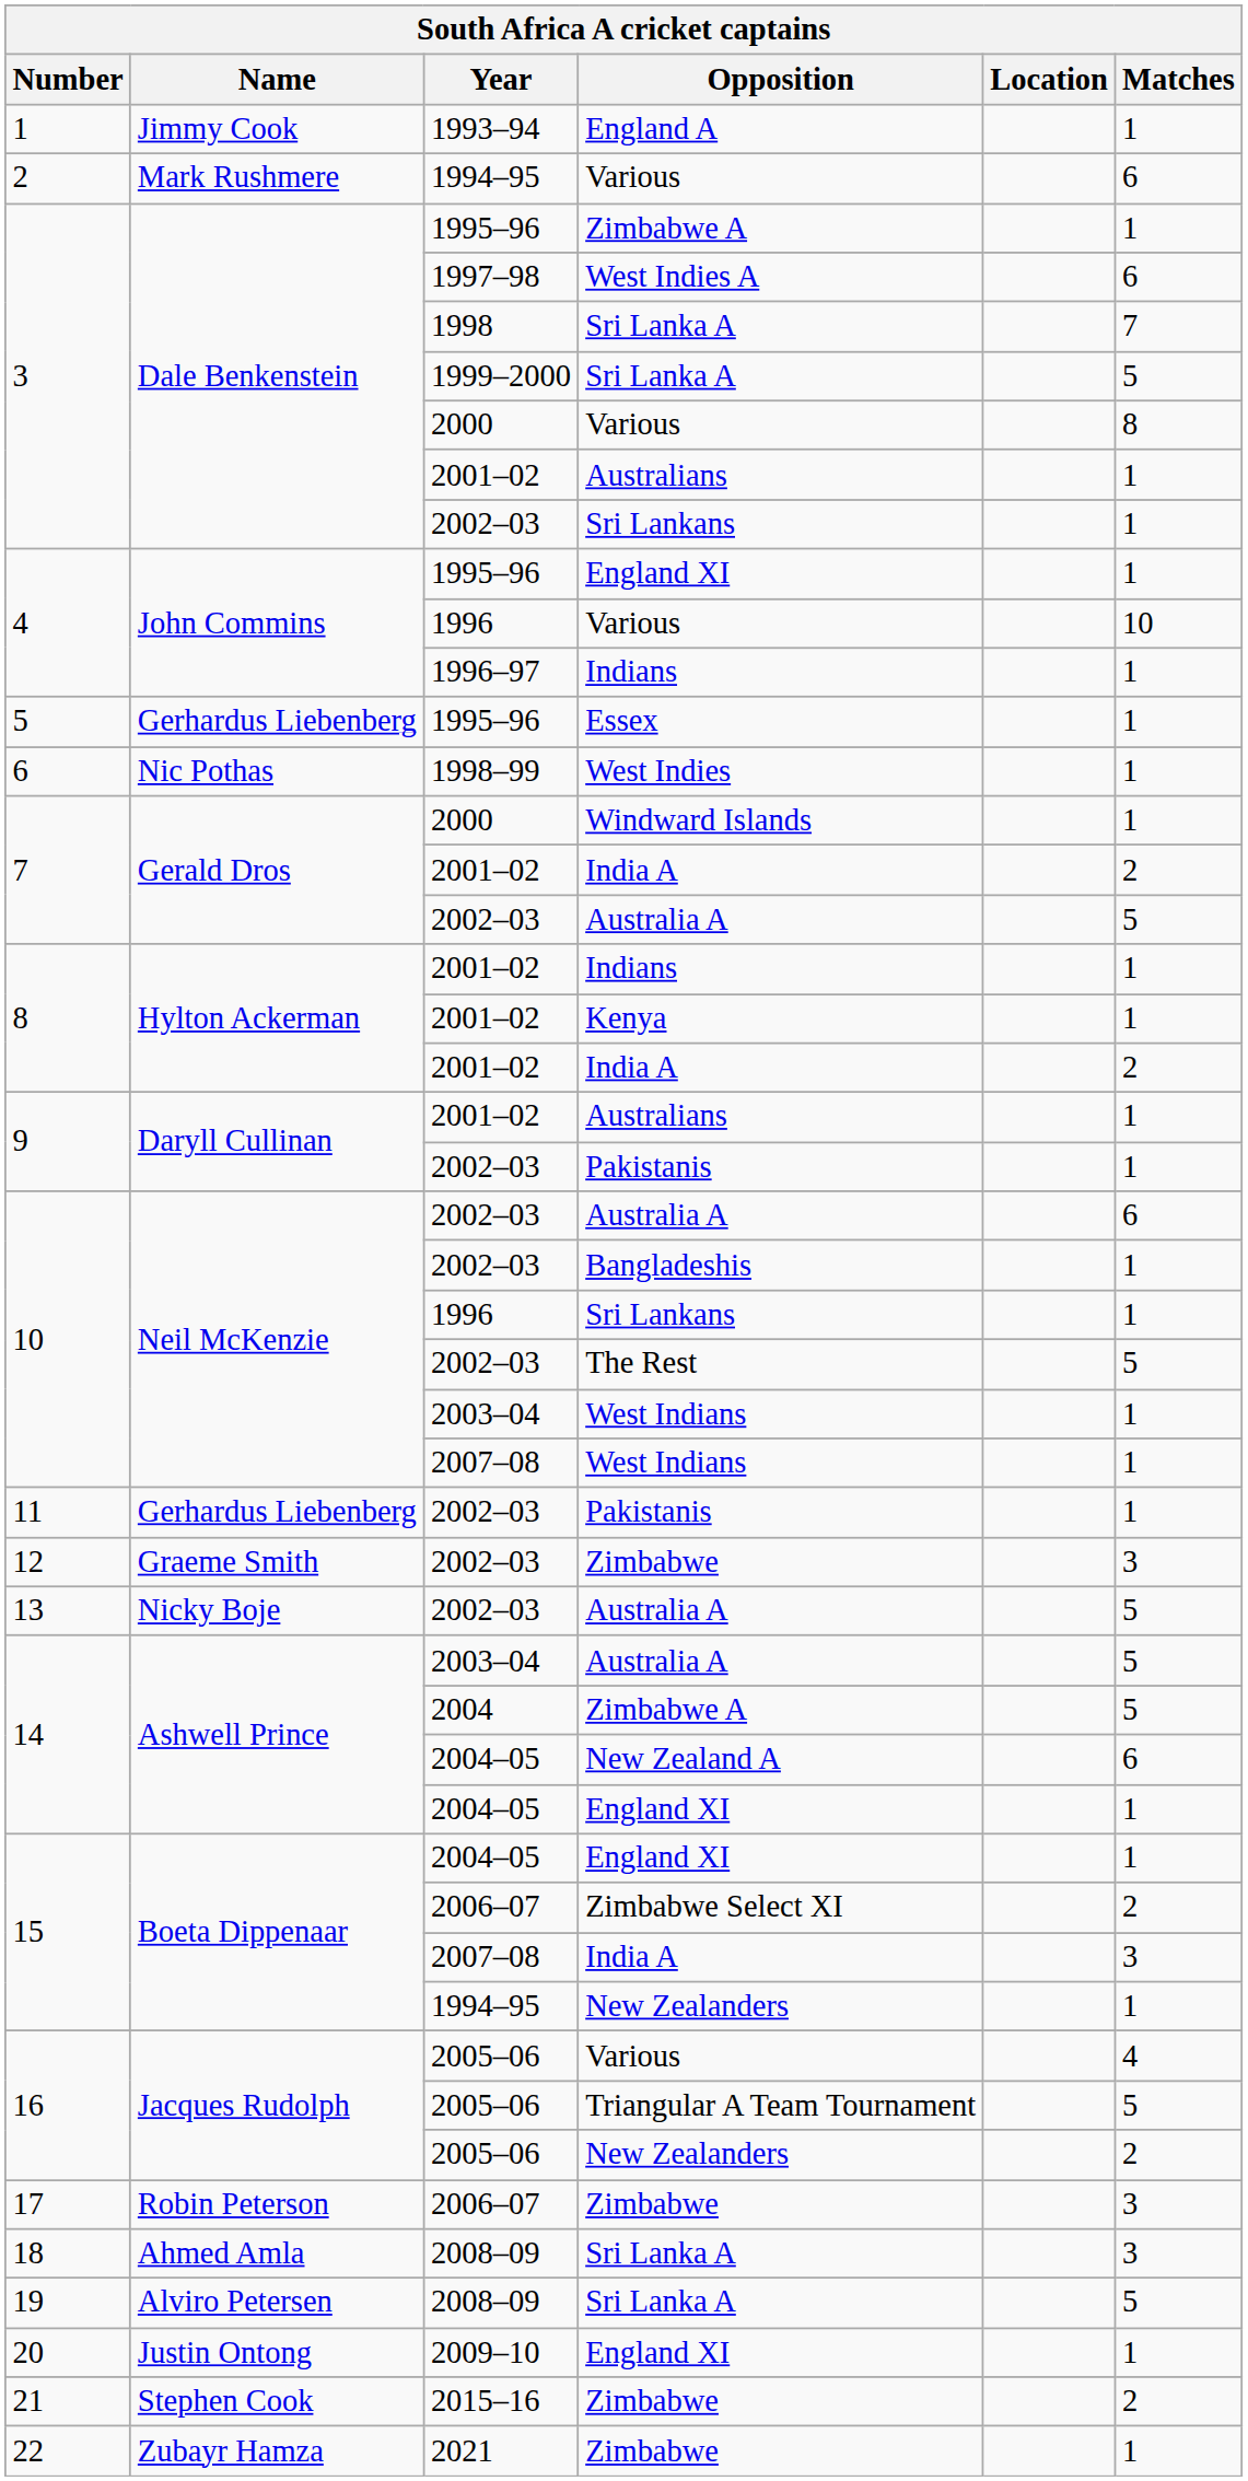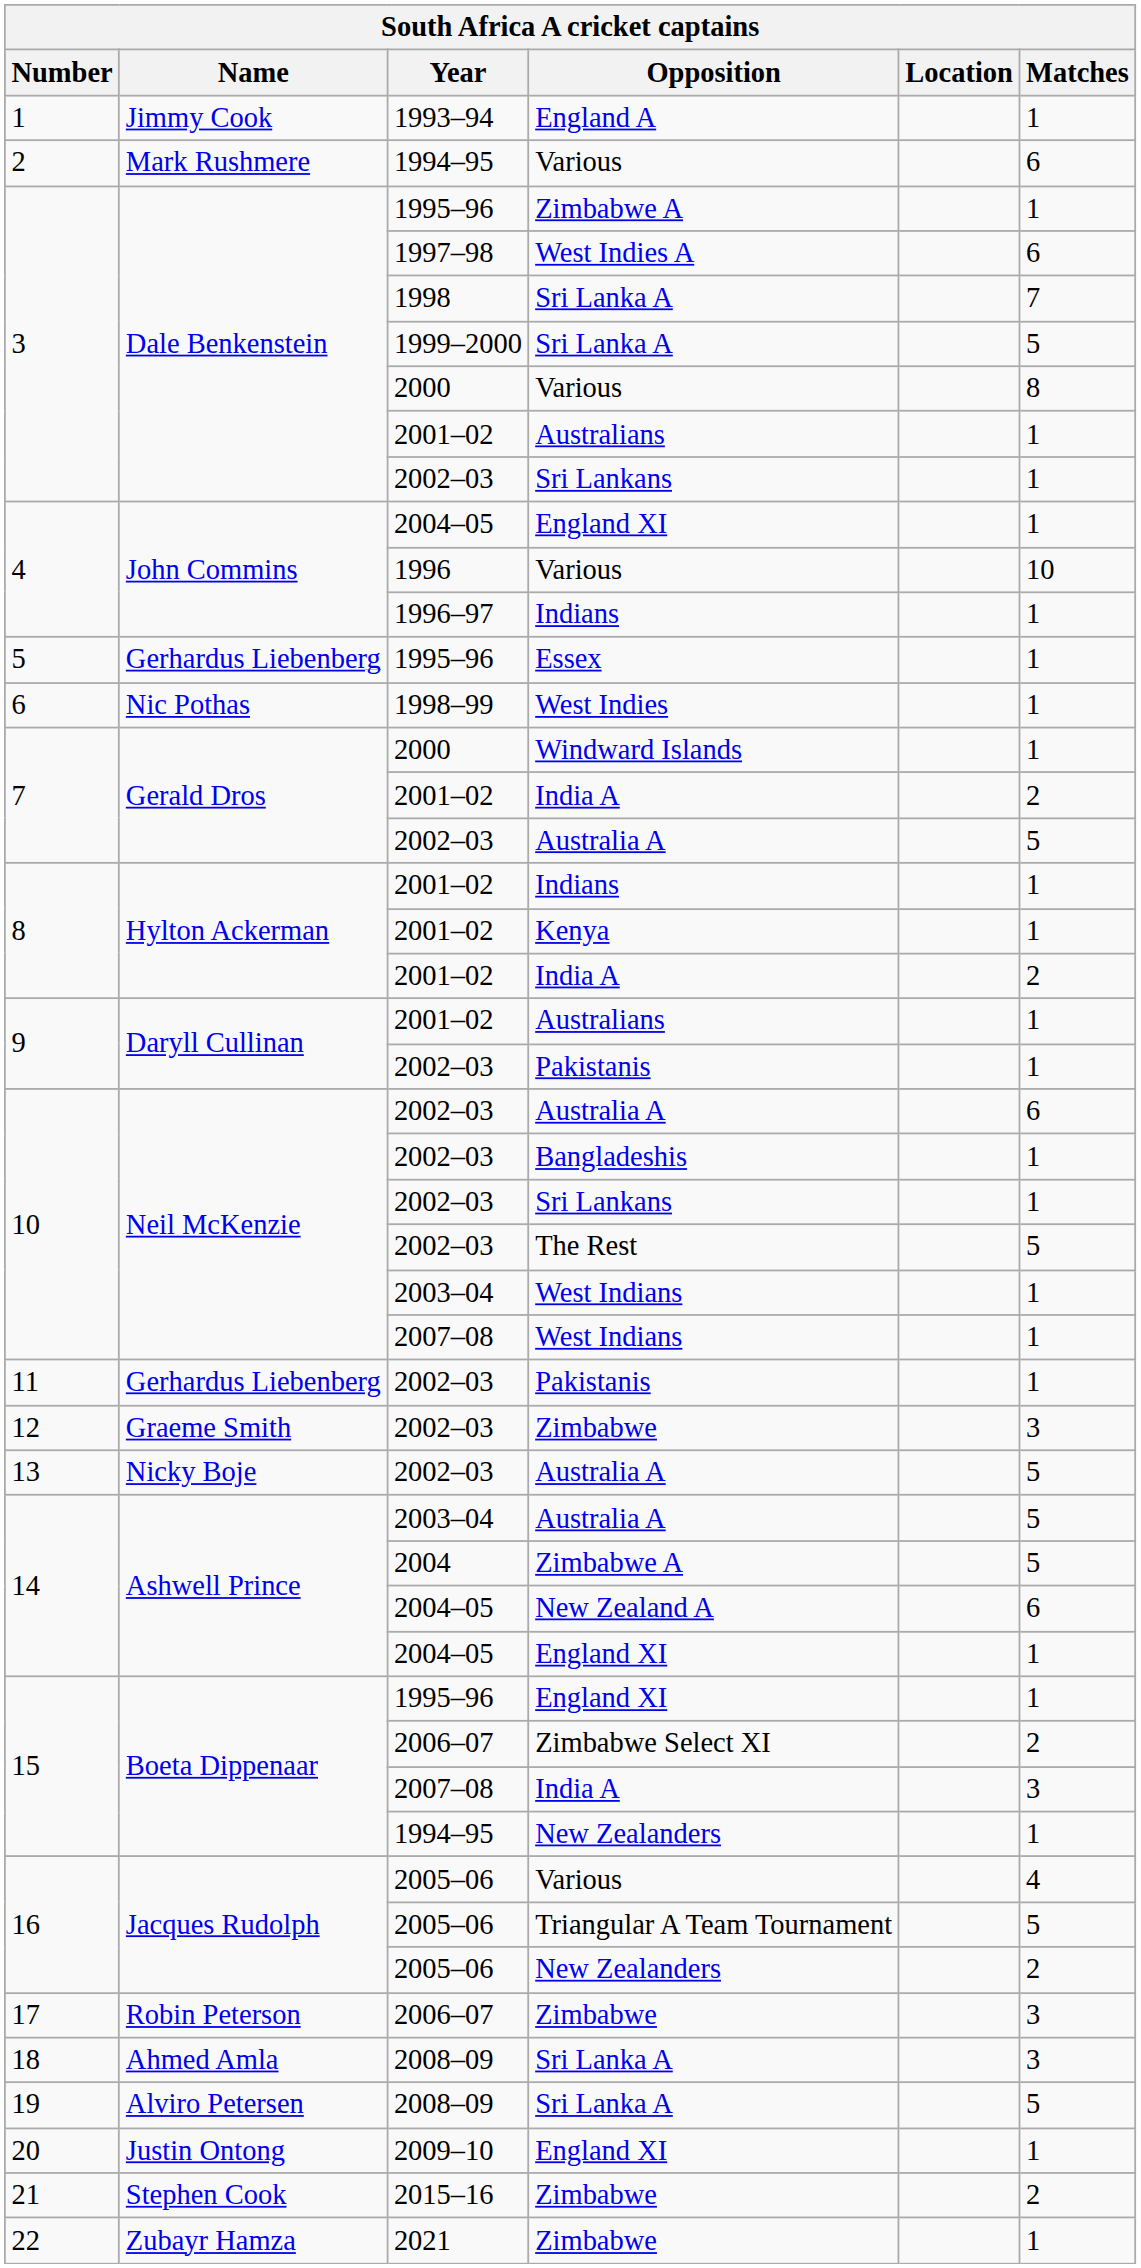4 / England XI | Year: 1995–96 -> 2004–05
10 / Sri Lankans | Year: 1996 -> 2002–03
15 / England XI | Year: 2004–05 -> 1995–96
